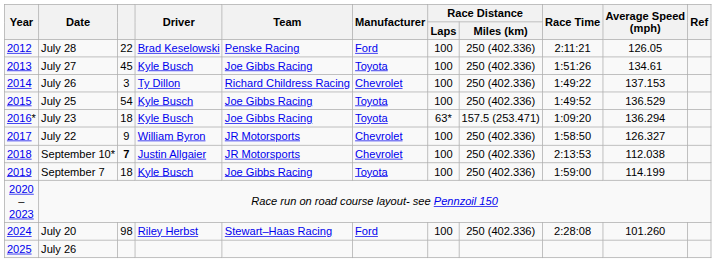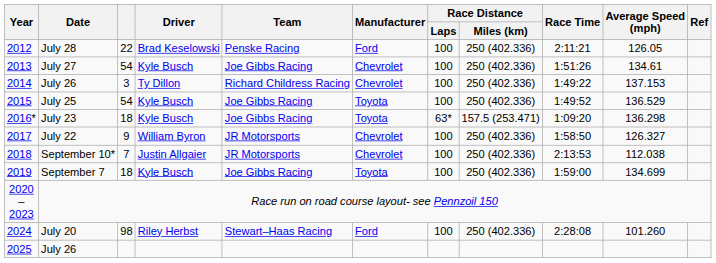July 27 | column 3: 45 -> 54
July 27 | Manufacturer: Toyota -> Chevrolet
July 23 | Average Speed (mph): 136.294 -> 136.298
September 10* | column 3: bold -> normal
September 7 | Average Speed (mph): 114.199 -> 134.699
